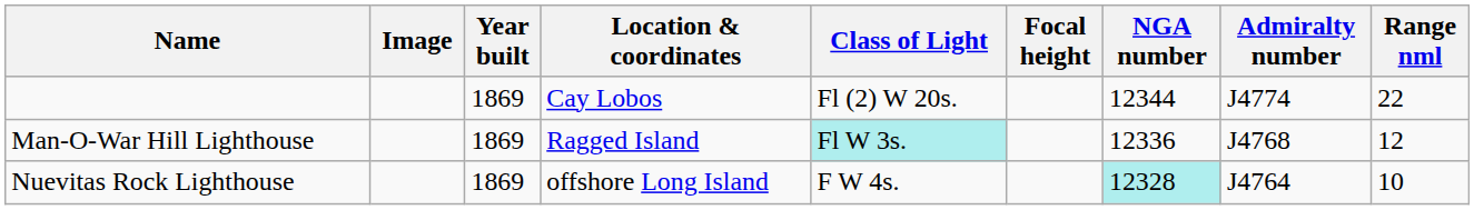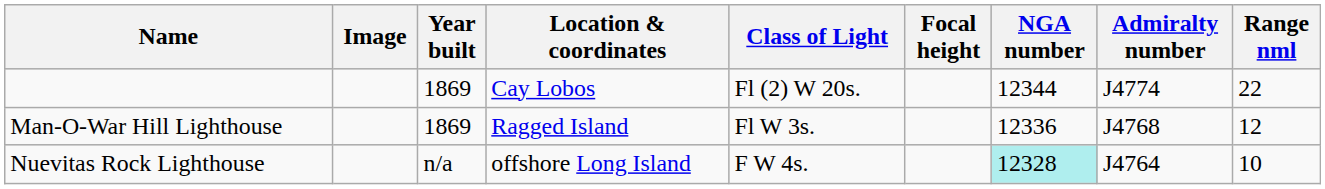Man-O-War Hill Lighthouse | Class of Light: paleturquoise background -> no background
Nuevitas Rock Lighthouse | Year built: 1869 -> n/a
